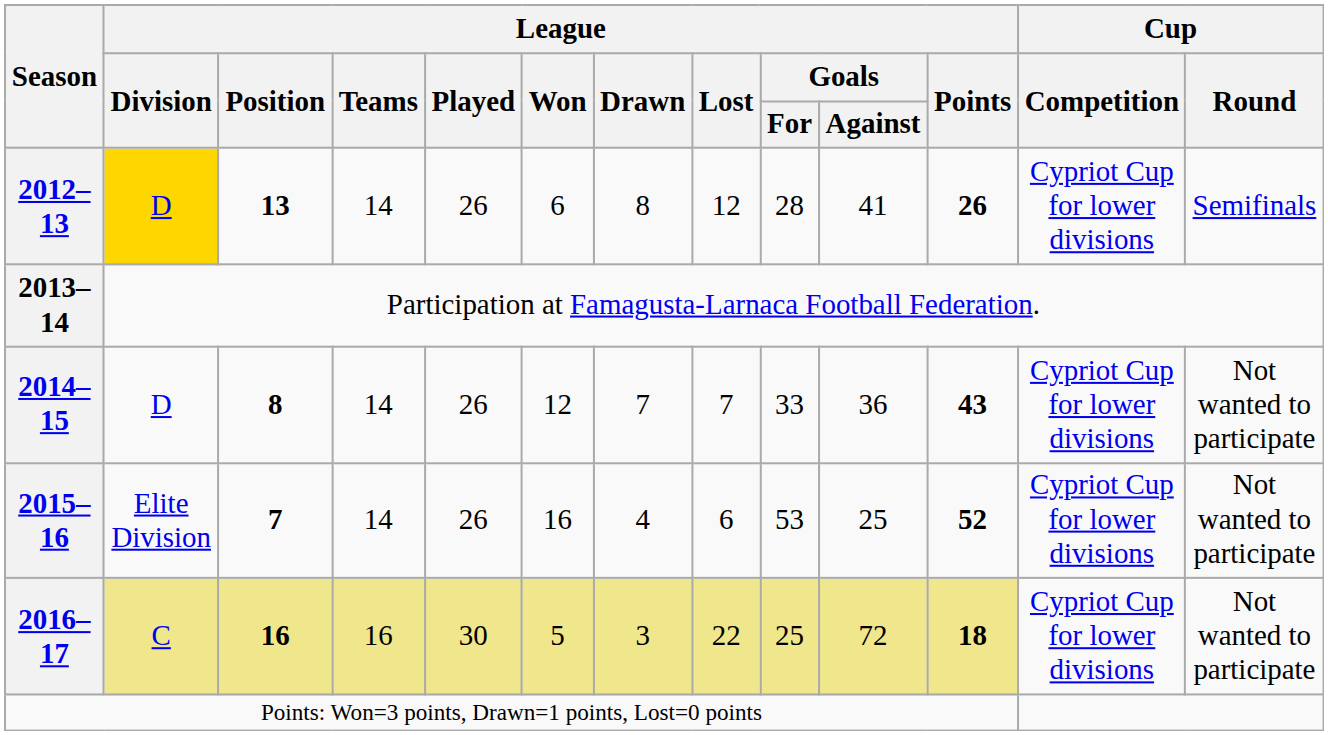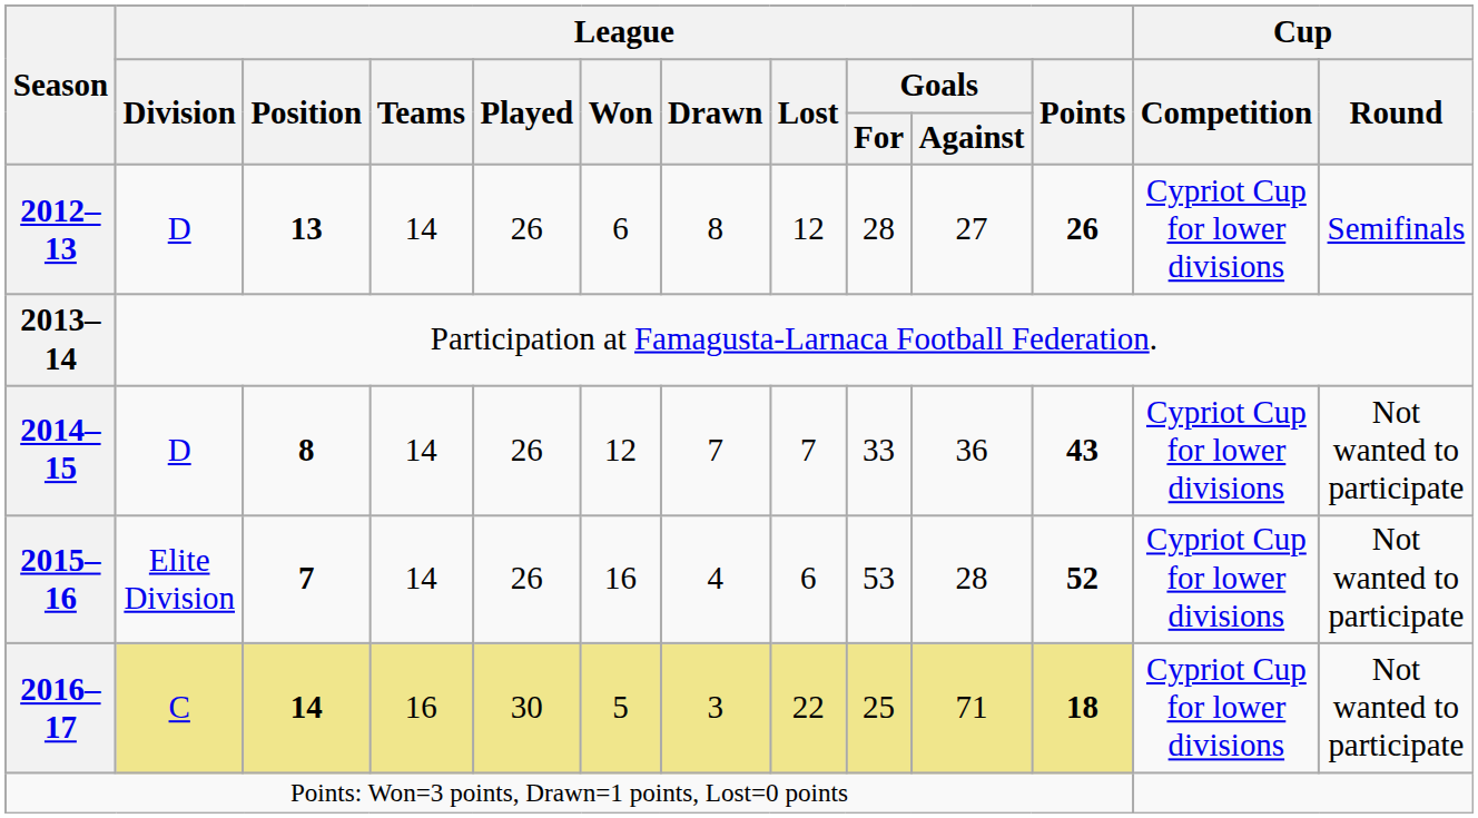2012–13 | League / Division: gold background -> no background
2012–13 | League / Goals / Against: 41 -> 27
2015–16 | League / Goals / Against: 25 -> 28
2016–17 | League / Position: 16 -> 14
2016–17 | League / Goals / Against: 72 -> 71
